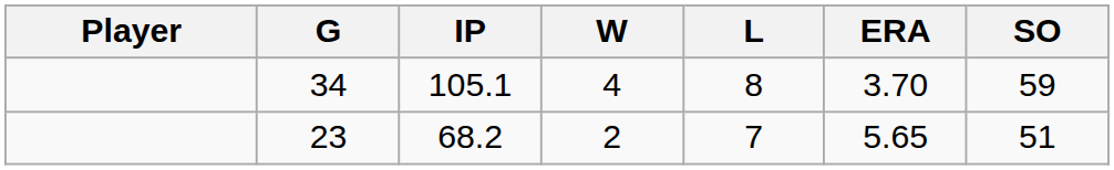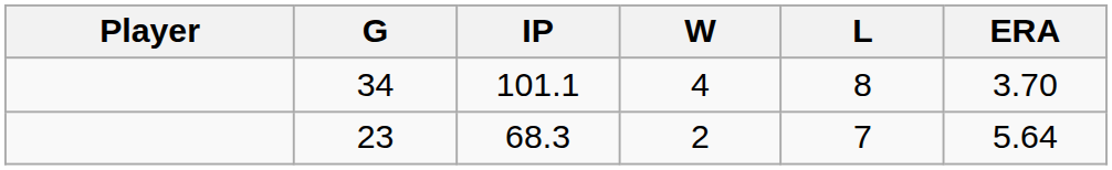- column: SO | 59 | 51
34 | IP: 105.1 -> 101.1
23 | IP: 68.2 -> 68.3
23 | ERA: 5.65 -> 5.64
